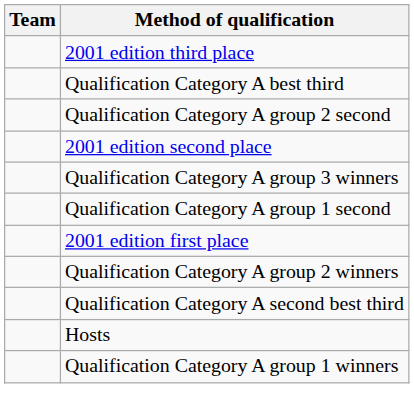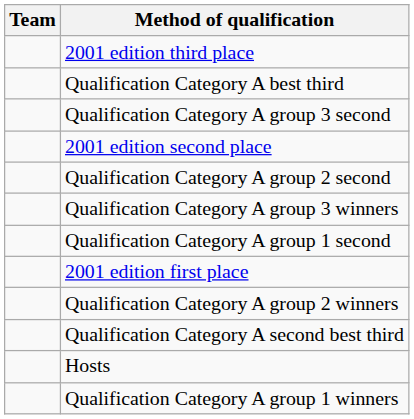+ row: Qualification Category A group 3 second
rows swapped: 2001 edition second place <-> Qualification Category A group 2 second
